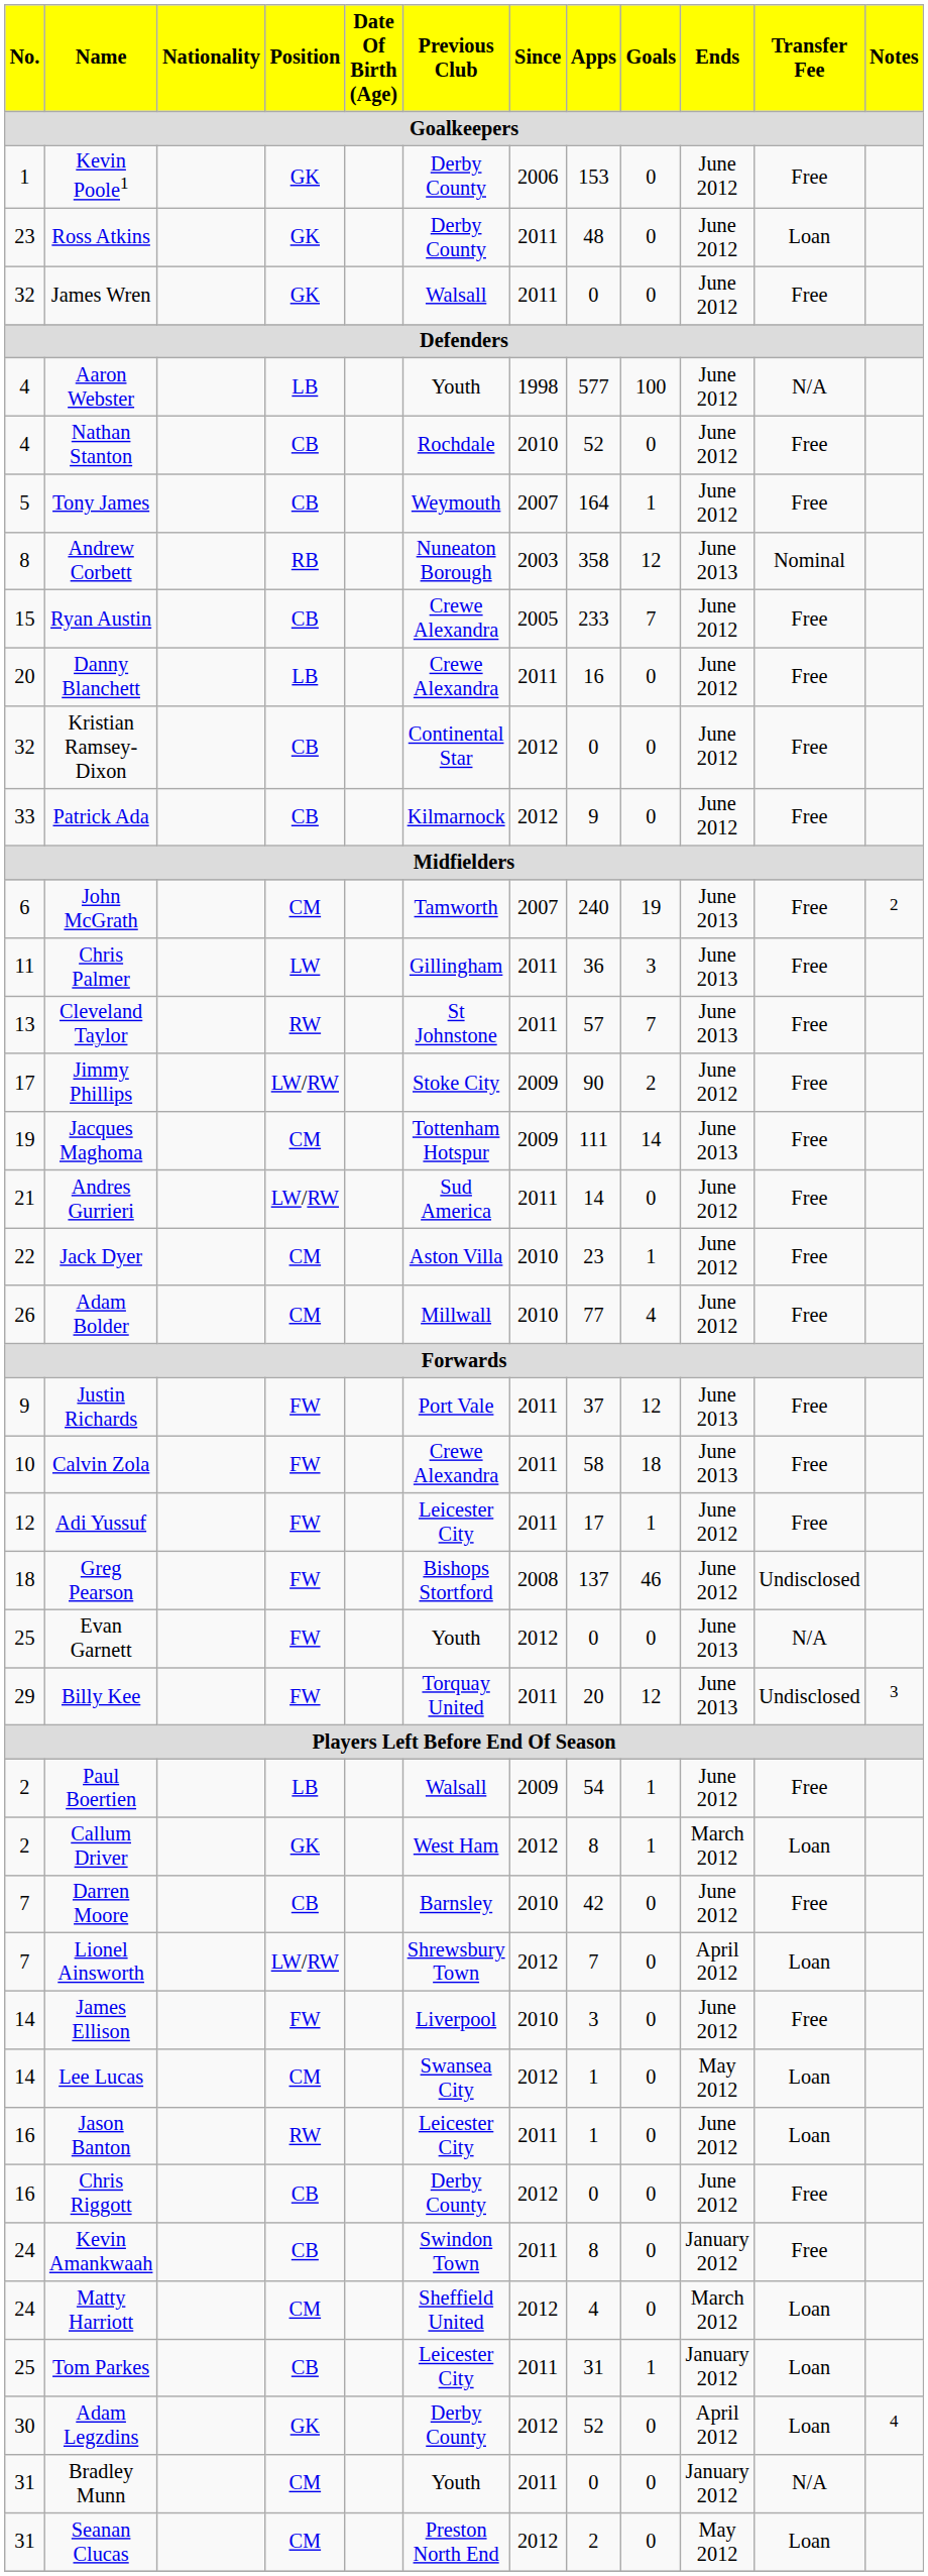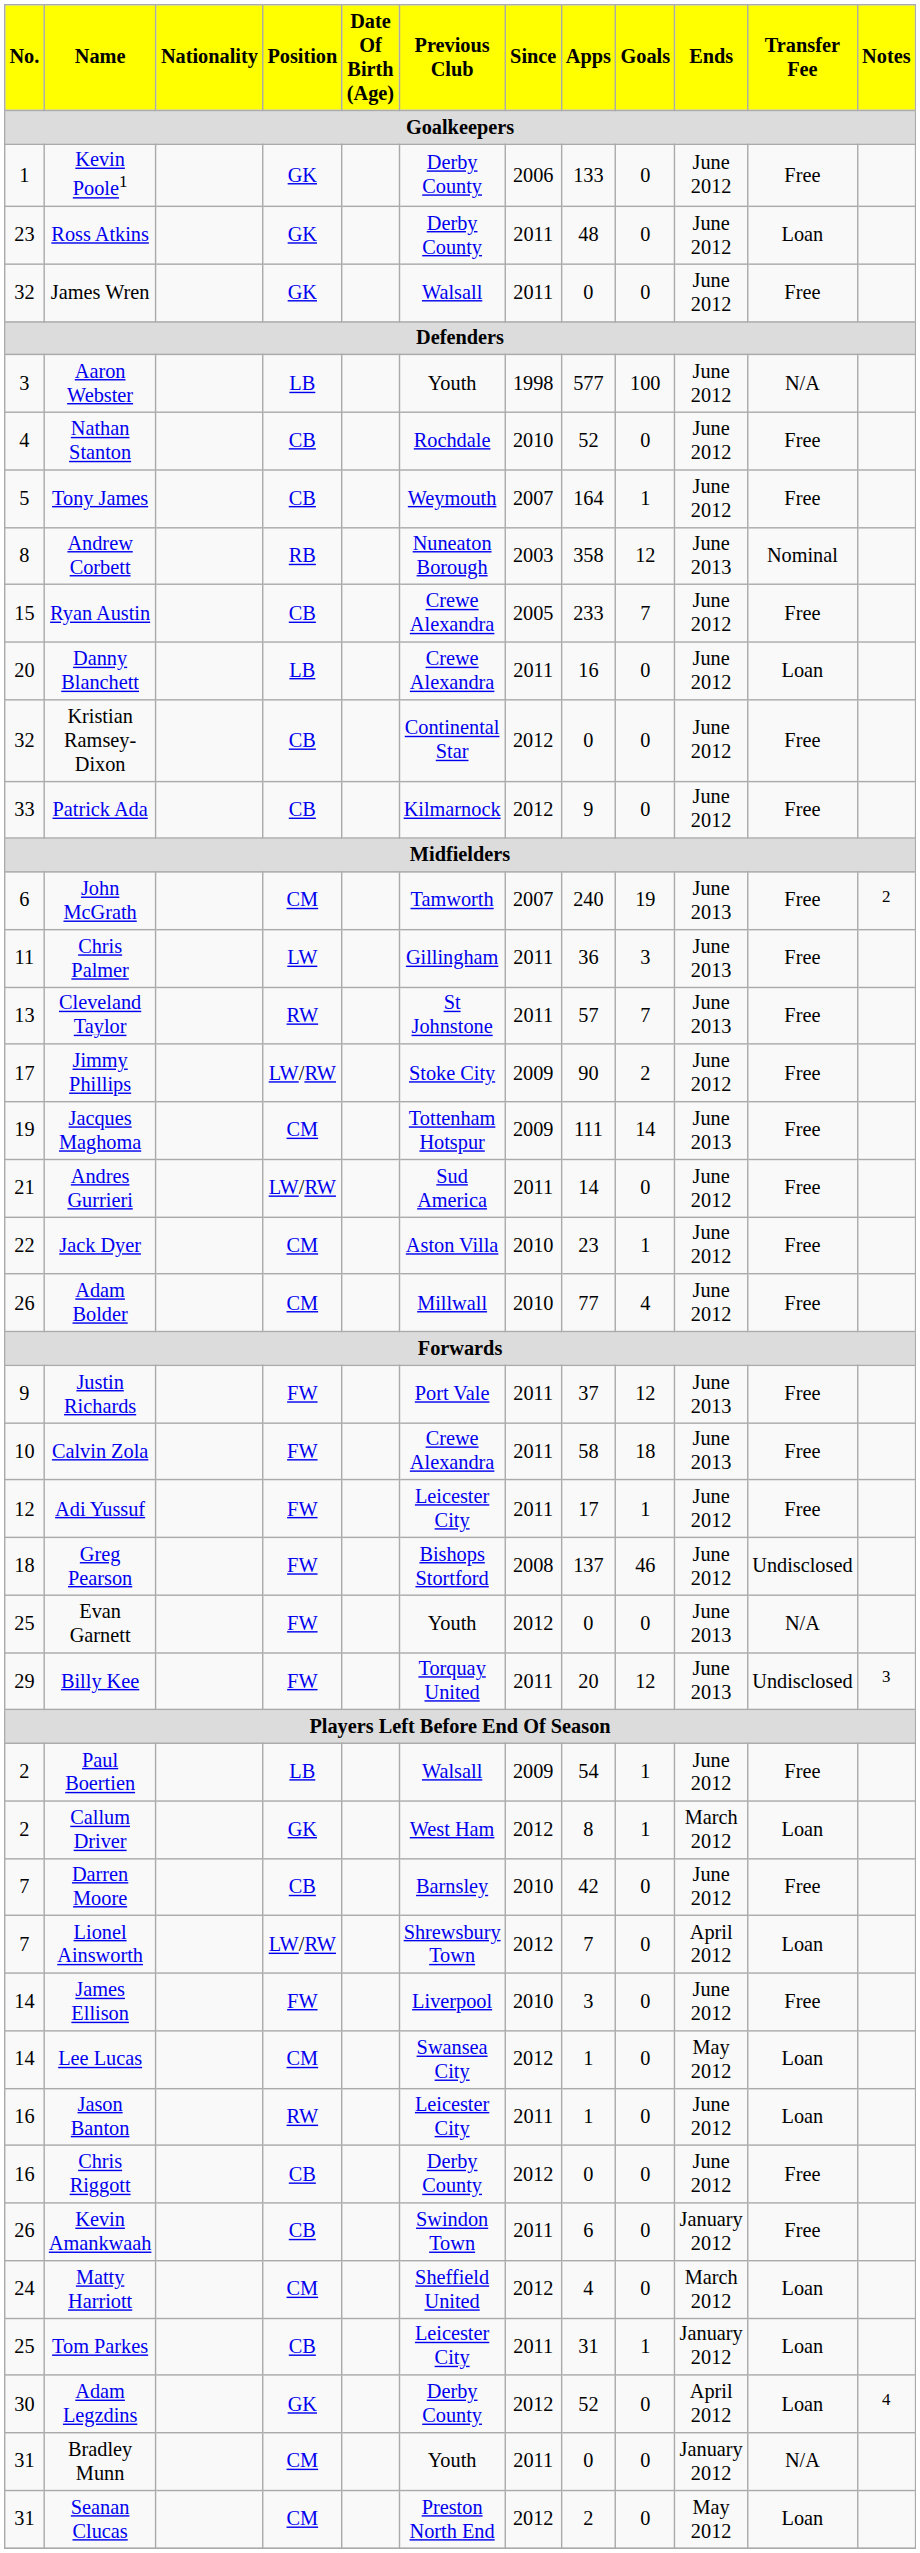Kevin Poole1 | Apps: 153 -> 133
Aaron Webster | No.: 4 -> 3
Danny Blanchett | Transfer Fee: Free -> Loan
Kevin Amankwaah | No.: 24 -> 26
Kevin Amankwaah | Apps: 8 -> 6
